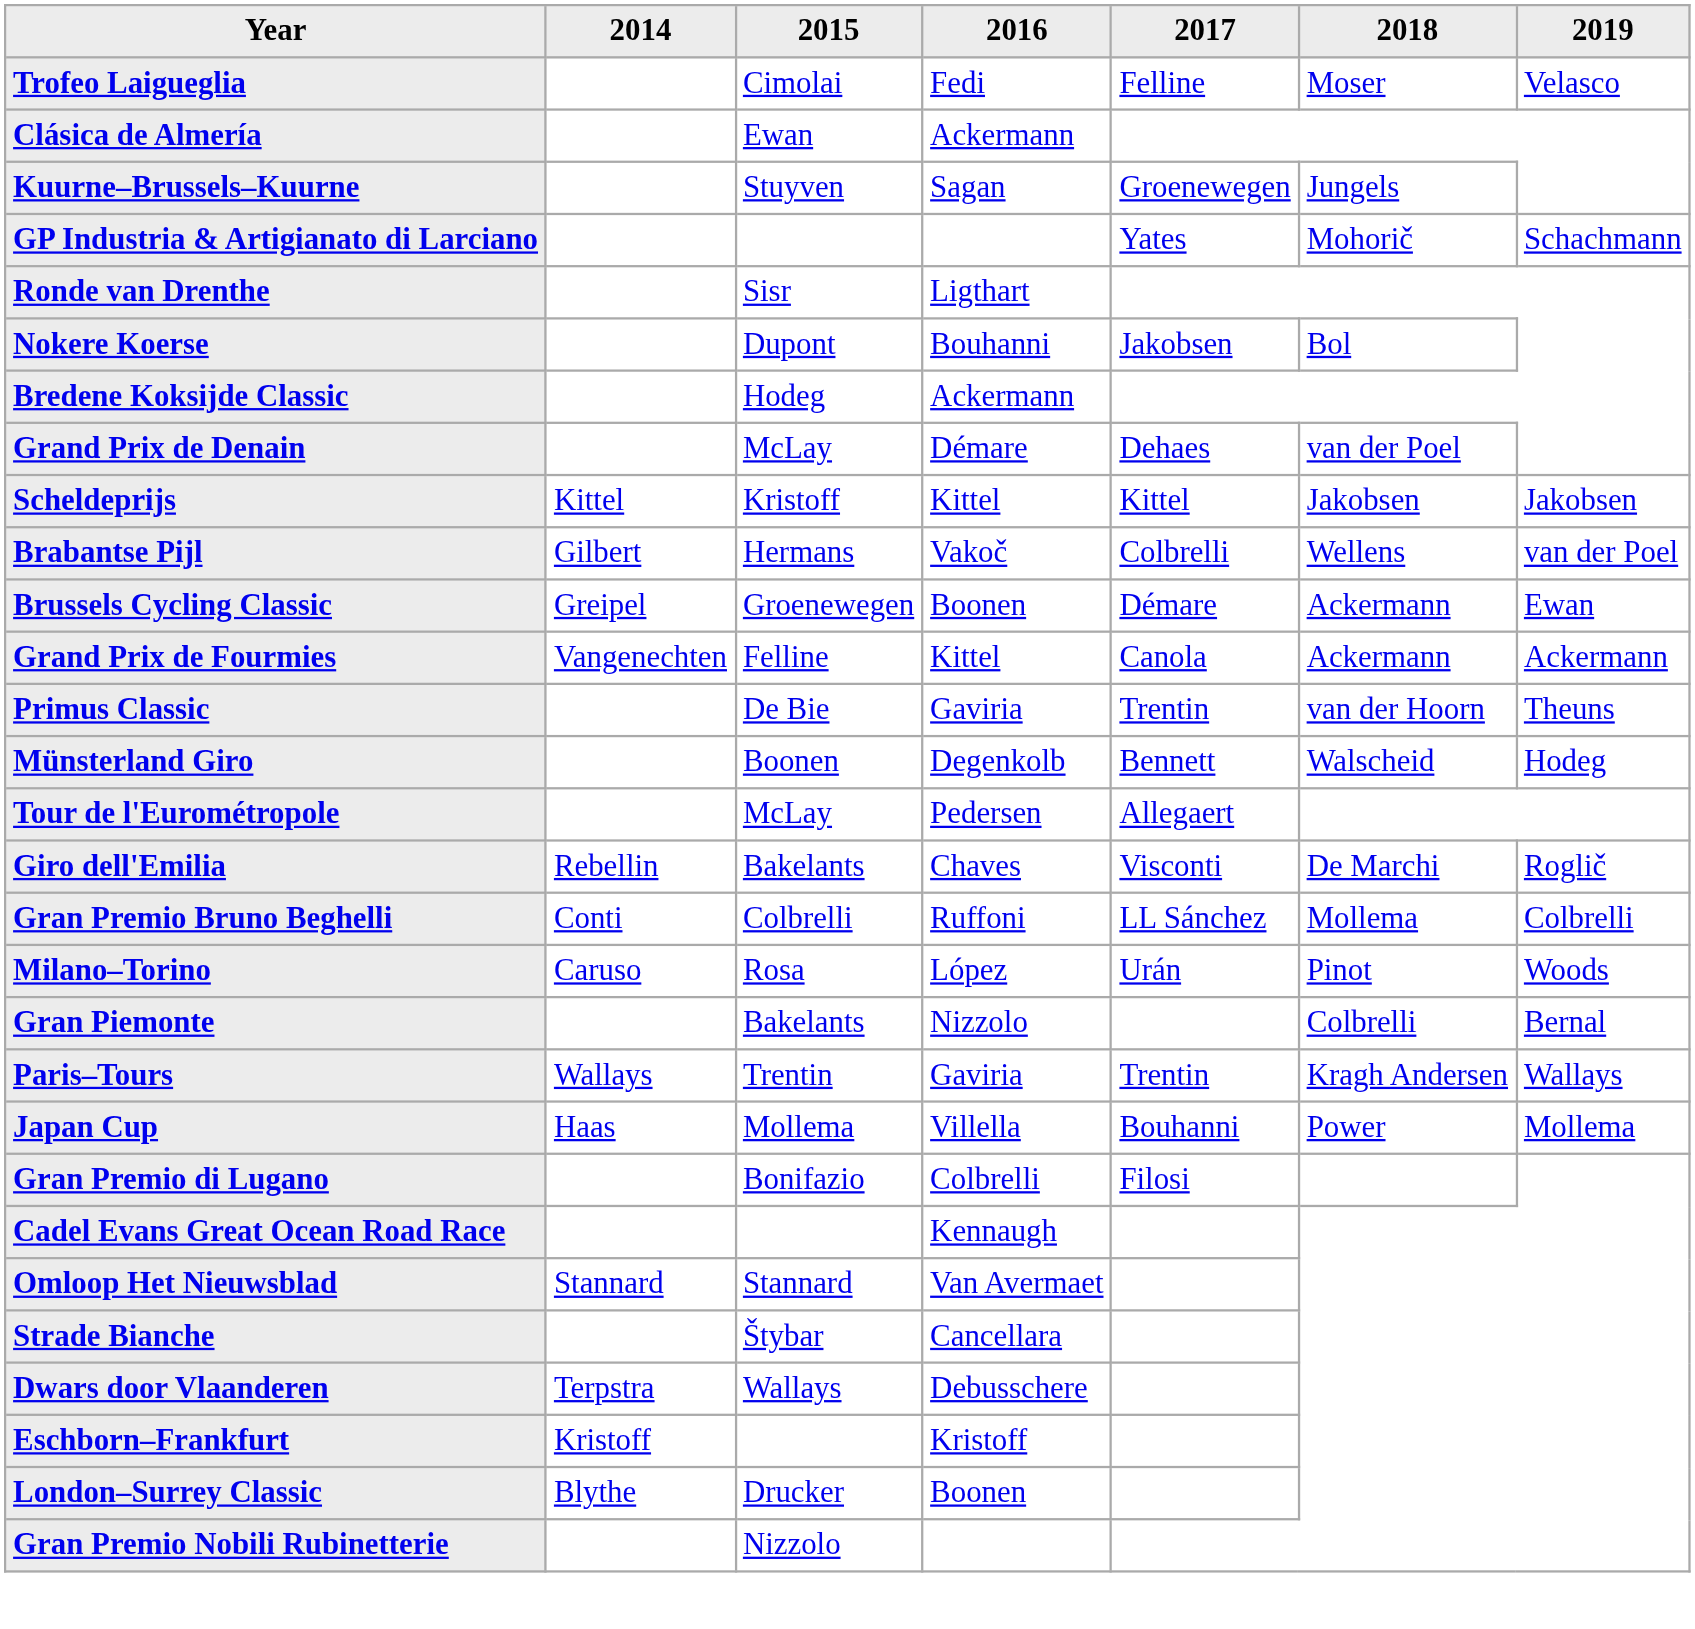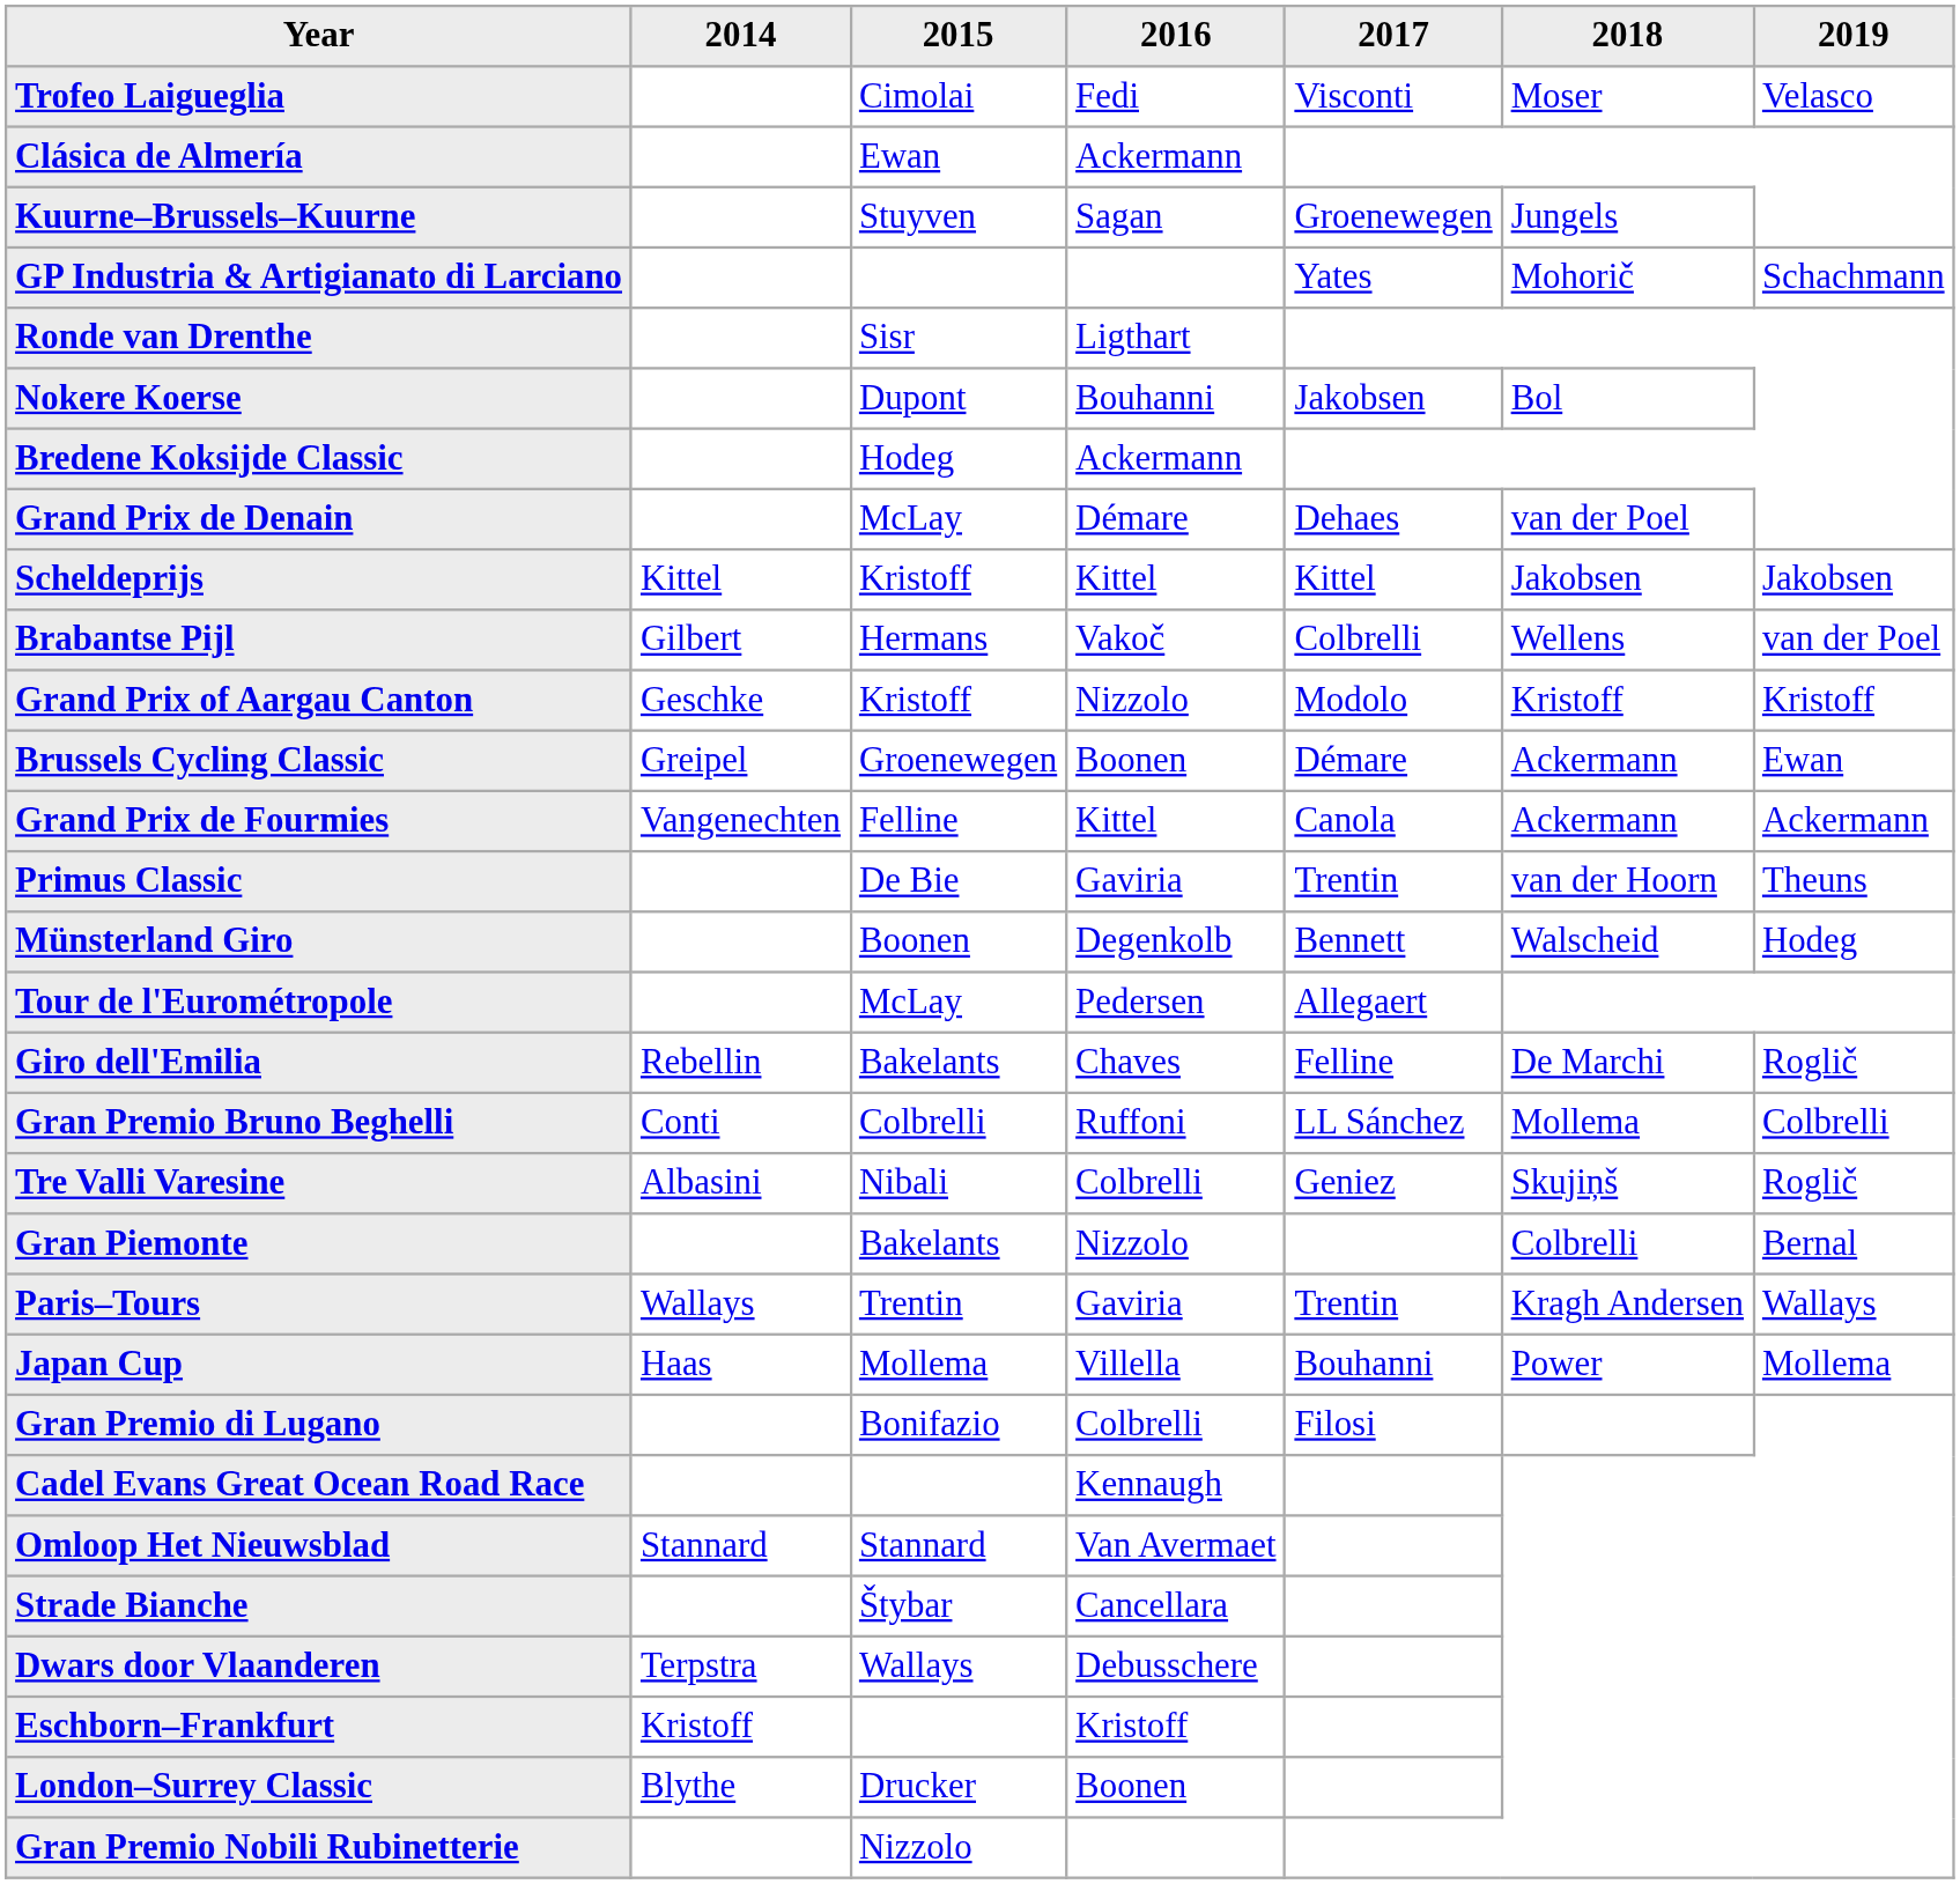Trofeo Laigueglia | 2017: Felline -> Visconti
+ row: Grand Prix of Aargau Canton | Geschke | Kristoff | Nizzolo | Modolo | Kristoff | Kristoff
Giro dell'Emilia | 2017: Visconti -> Felline
+ row: Tre Valli Varesine | Albasini | Nibali | Colbrelli | Geniez | Skujiņš | Roglič
- row: Milano–Torino | Caruso | Rosa | López | Urán | Pinot | Woods
